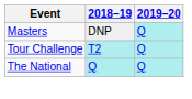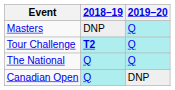Tour Challenge | 2018–19: normal -> bold
+ row: Canadian Open | Q | DNP
